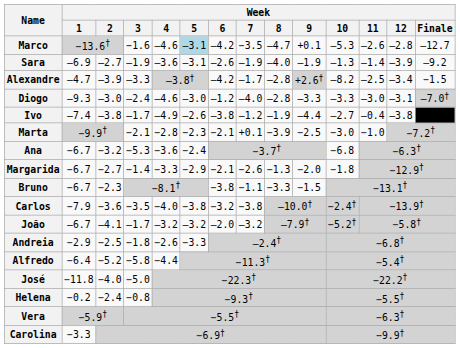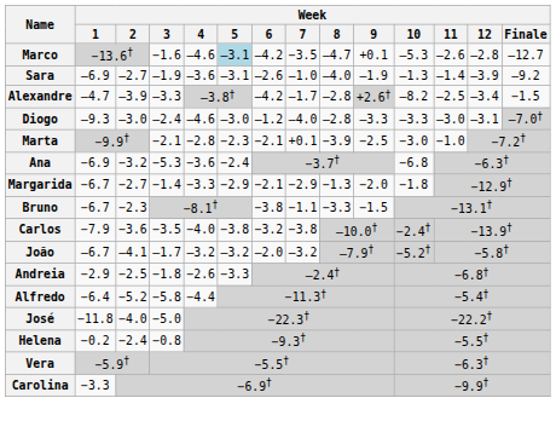Sara | Week / 7: –1.9 -> –1.0
- row: Ivo | –7.4 | –3.8 | –1.7 | –4.9 | –2.6 | –3.8 | –1.2 | –1.9 | –4.4 | –2.7 | –0.4 | –3.8
Ana | Week / 1: −6.7 -> −6.9
Margarida | Week / 7: −2.6 -> −2.9
